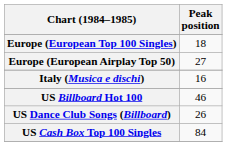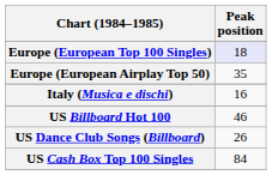Europe (European Top 100 Singles) | Peak position: no background -> lavender background
Europe (European Airplay Top 50) | Peak position: 27 -> 35
